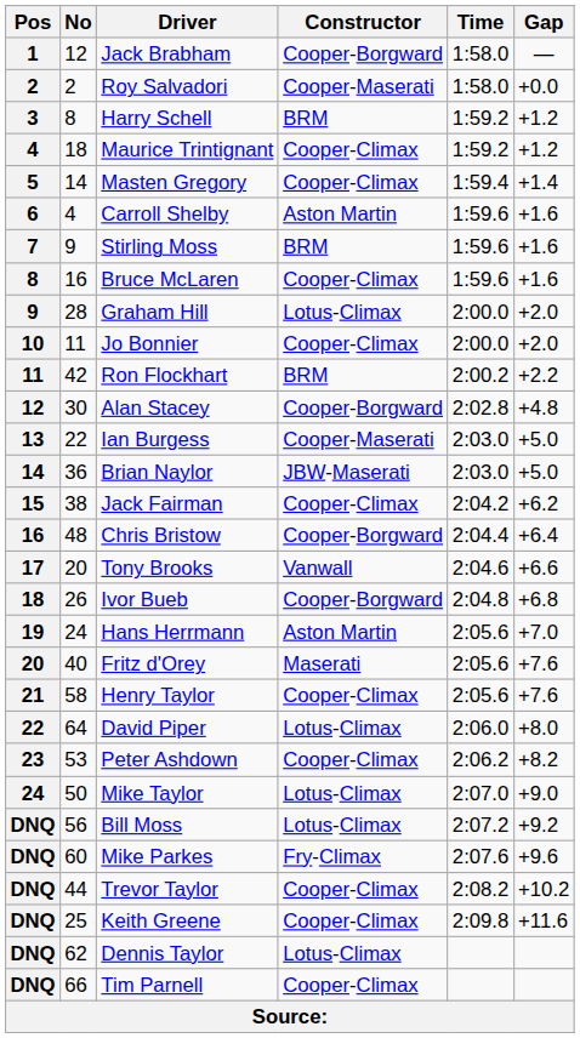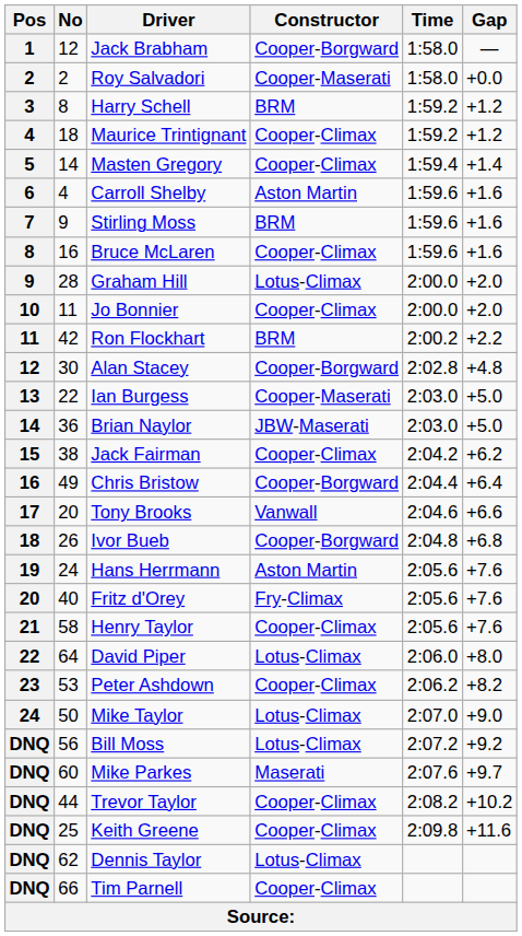Chris Bristow | No: 48 -> 49
Hans Herrmann | Gap: +7.0 -> +7.6
Fritz d'Orey | Constructor: Maserati -> Fry-Climax
Mike Parkes | Constructor: Fry-Climax -> Maserati
Mike Parkes | Gap: +9.6 -> +9.7
